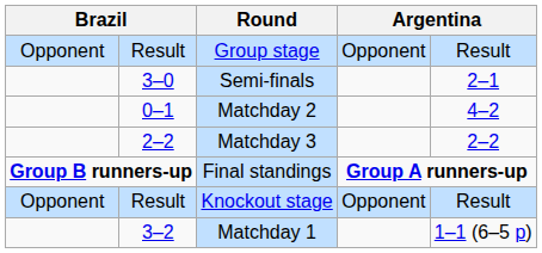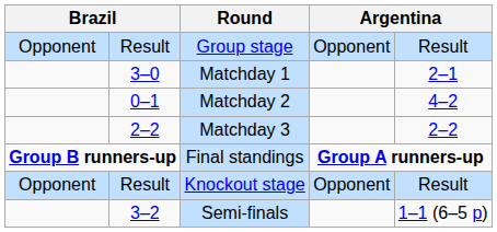3–0 | Round: Semi-finals -> Matchday 1
3–2 | Round: Matchday 1 -> Semi-finals
